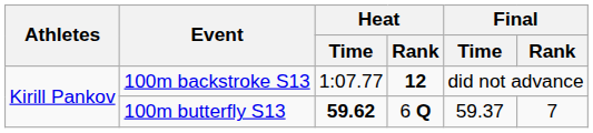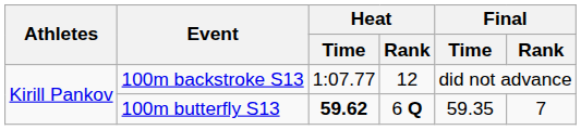100m backstroke S13 | Heat / Rank: bold -> normal
100m butterfly S13 | Final / Time: 59.37 -> 59.35
